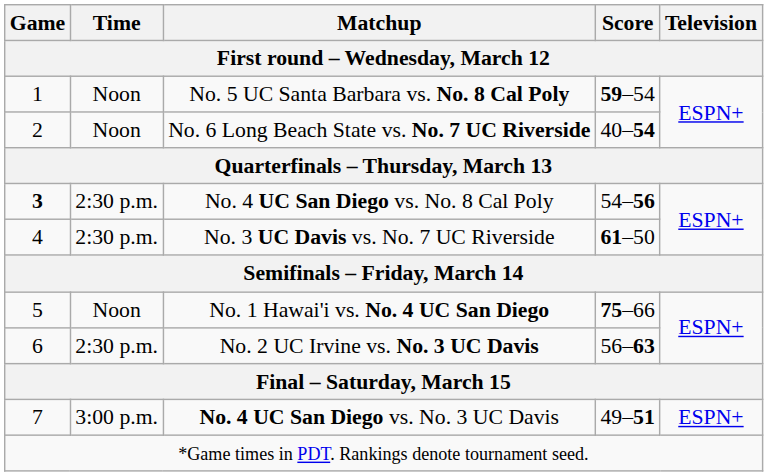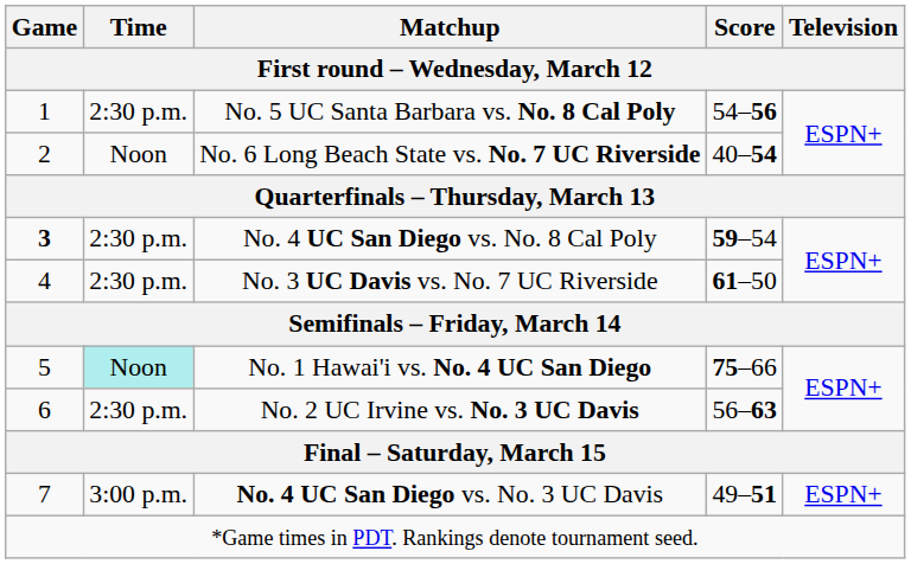No. 5 UC Santa Barbara vs. No. 8 Cal Poly | Time: Noon -> 2:30 p.m.
No. 5 UC Santa Barbara vs. No. 8 Cal Poly | Score: 59–54 -> 54–56
No. 4 UC San Diego vs. No. 8 Cal Poly | Score: 54–56 -> 59–54
No. 1 Hawai'i vs. No. 4 UC San Diego | Time: no background -> paleturquoise background
